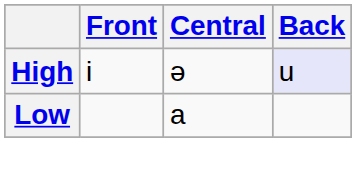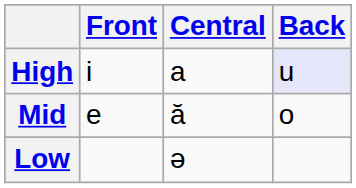High | Central: ə -> a
+ row: Mid | e | ă | o
Low | Central: a -> ə
